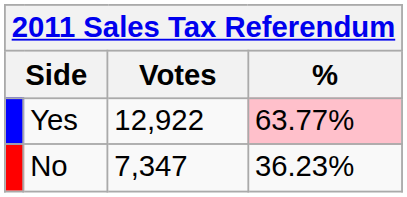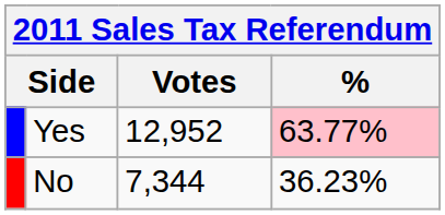Yes | Votes: 12,922 -> 12,952
No | Votes: 7,347 -> 7,344
